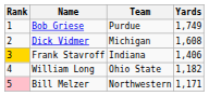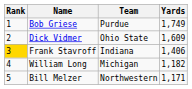Dick Vidmer | Team: Michigan -> Ohio State
Dick Vidmer | Yards: 1,608 -> 1,609
William Long | Team: Ohio State -> Michigan
Bill Melzer | Rank: pink background -> no background
